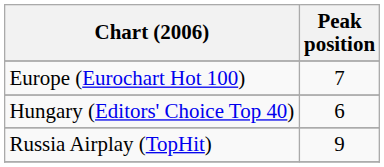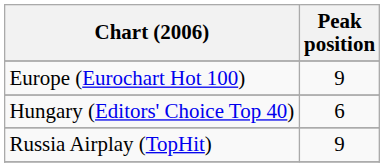Europe (Eurochart Hot 100) | Peak position: 7 -> 9
